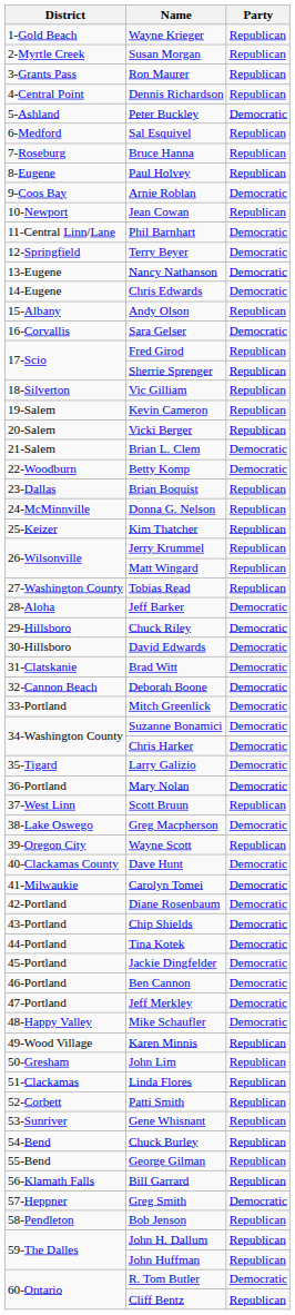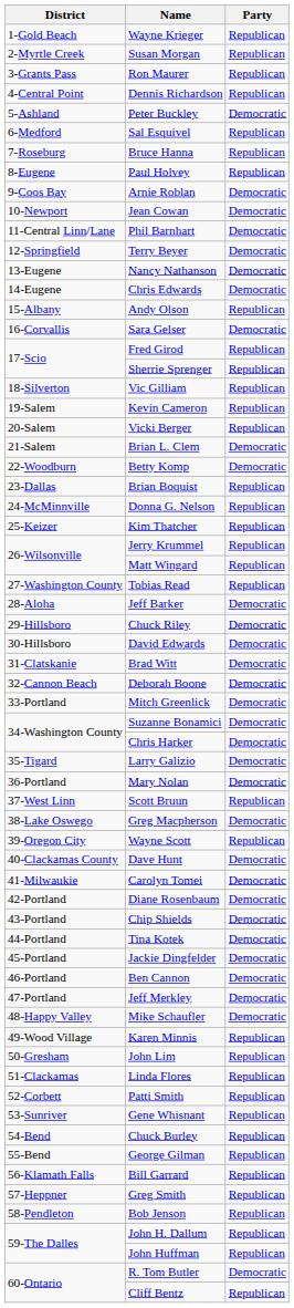Jean Cowan | Party: Republican -> Democratic
Greg Smith | Party: Democratic -> Republican
